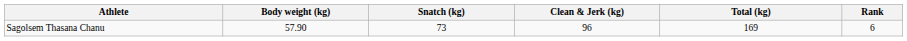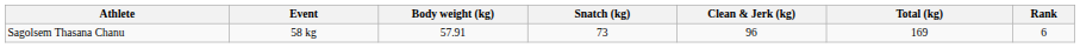+ column: Event | 58 kg
Sagolsem Thasana Chanu | Body weight (kg): 57.90 -> 57.91
